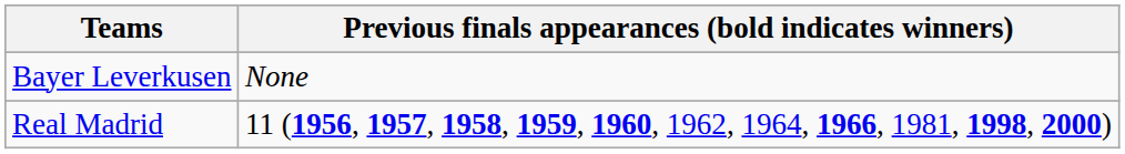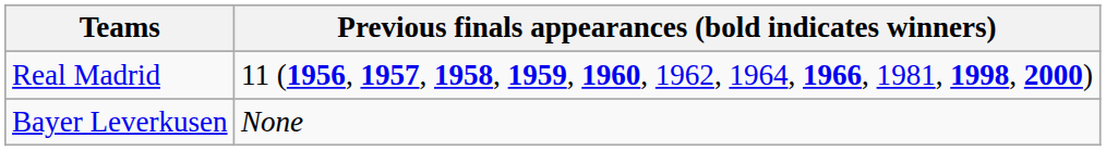rows swapped: Bayer Leverkusen <-> Real Madrid
